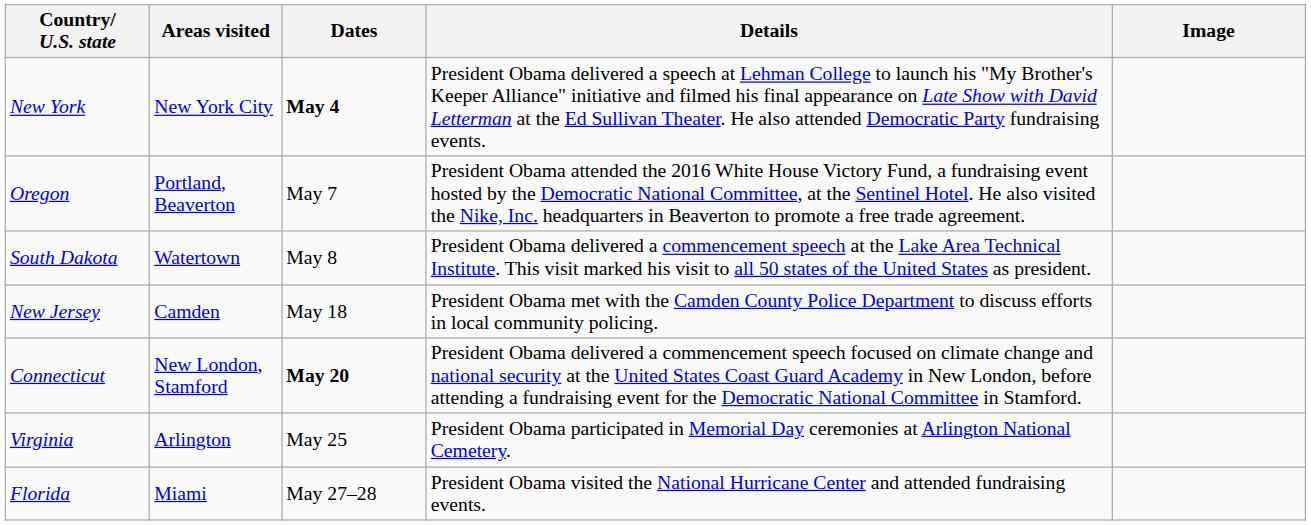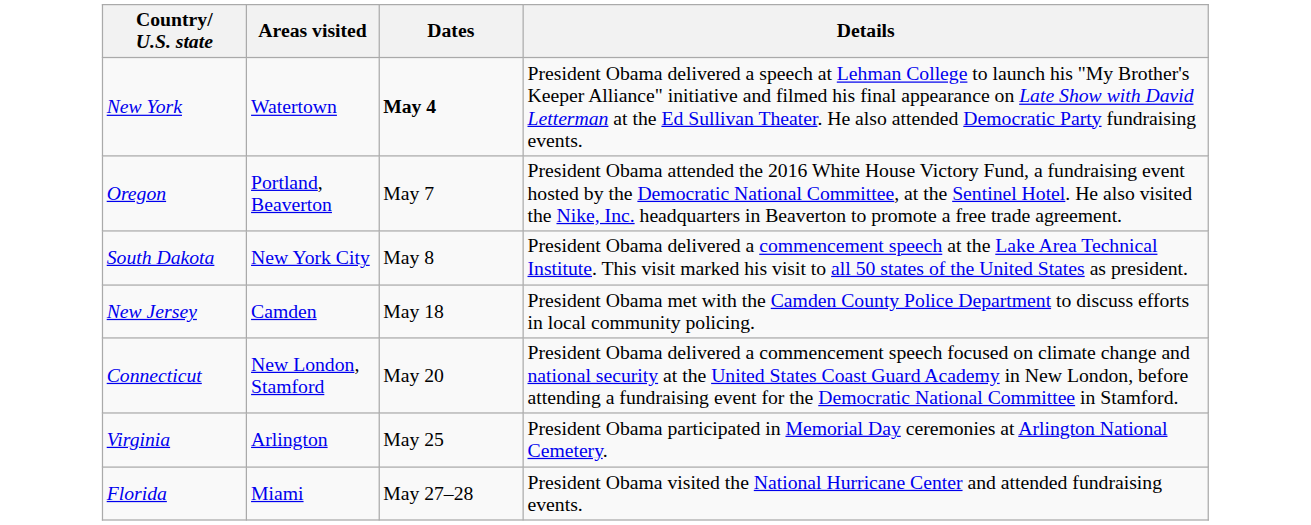- column: Image
New York | Areas visited: New York City -> Watertown
South Dakota | Areas visited: Watertown -> New York City
Connecticut | Dates: bold -> normal
